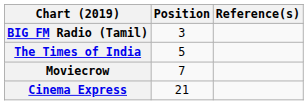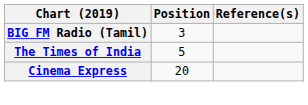- row: Moviecrow | 7
Cinema Express | Position: 21 -> 20
